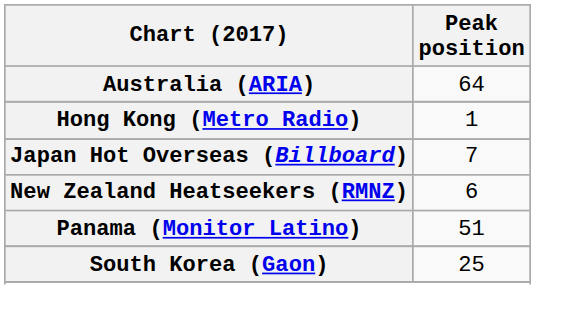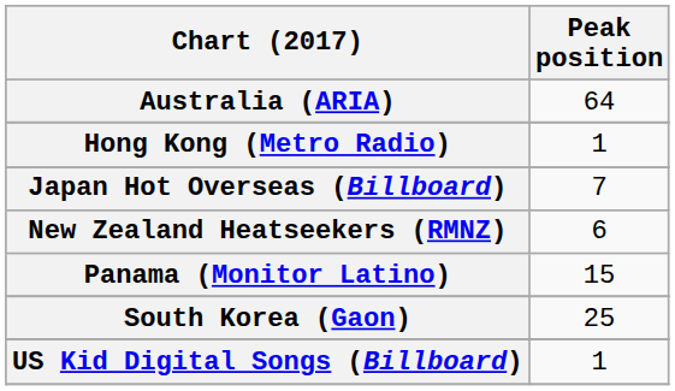Panama (Monitor Latino) | Peak position: 51 -> 15
+ row: US Kid Digital Songs (Billboard) | 1
